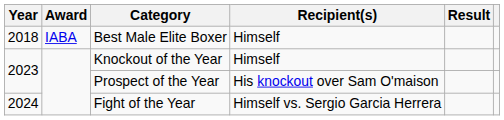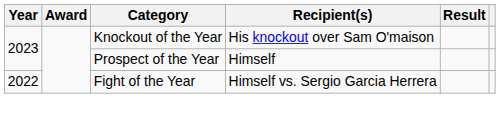- row: 2018 | IABA | Best Male Elite Boxer | Himself
Knockout of the Year | Recipient(s): Himself -> His knockout over Sam O'maison
Prospect of the Year | Recipient(s): His knockout over Sam O'maison -> Himself
Fight of the Year | Year: 2024 -> 2022
